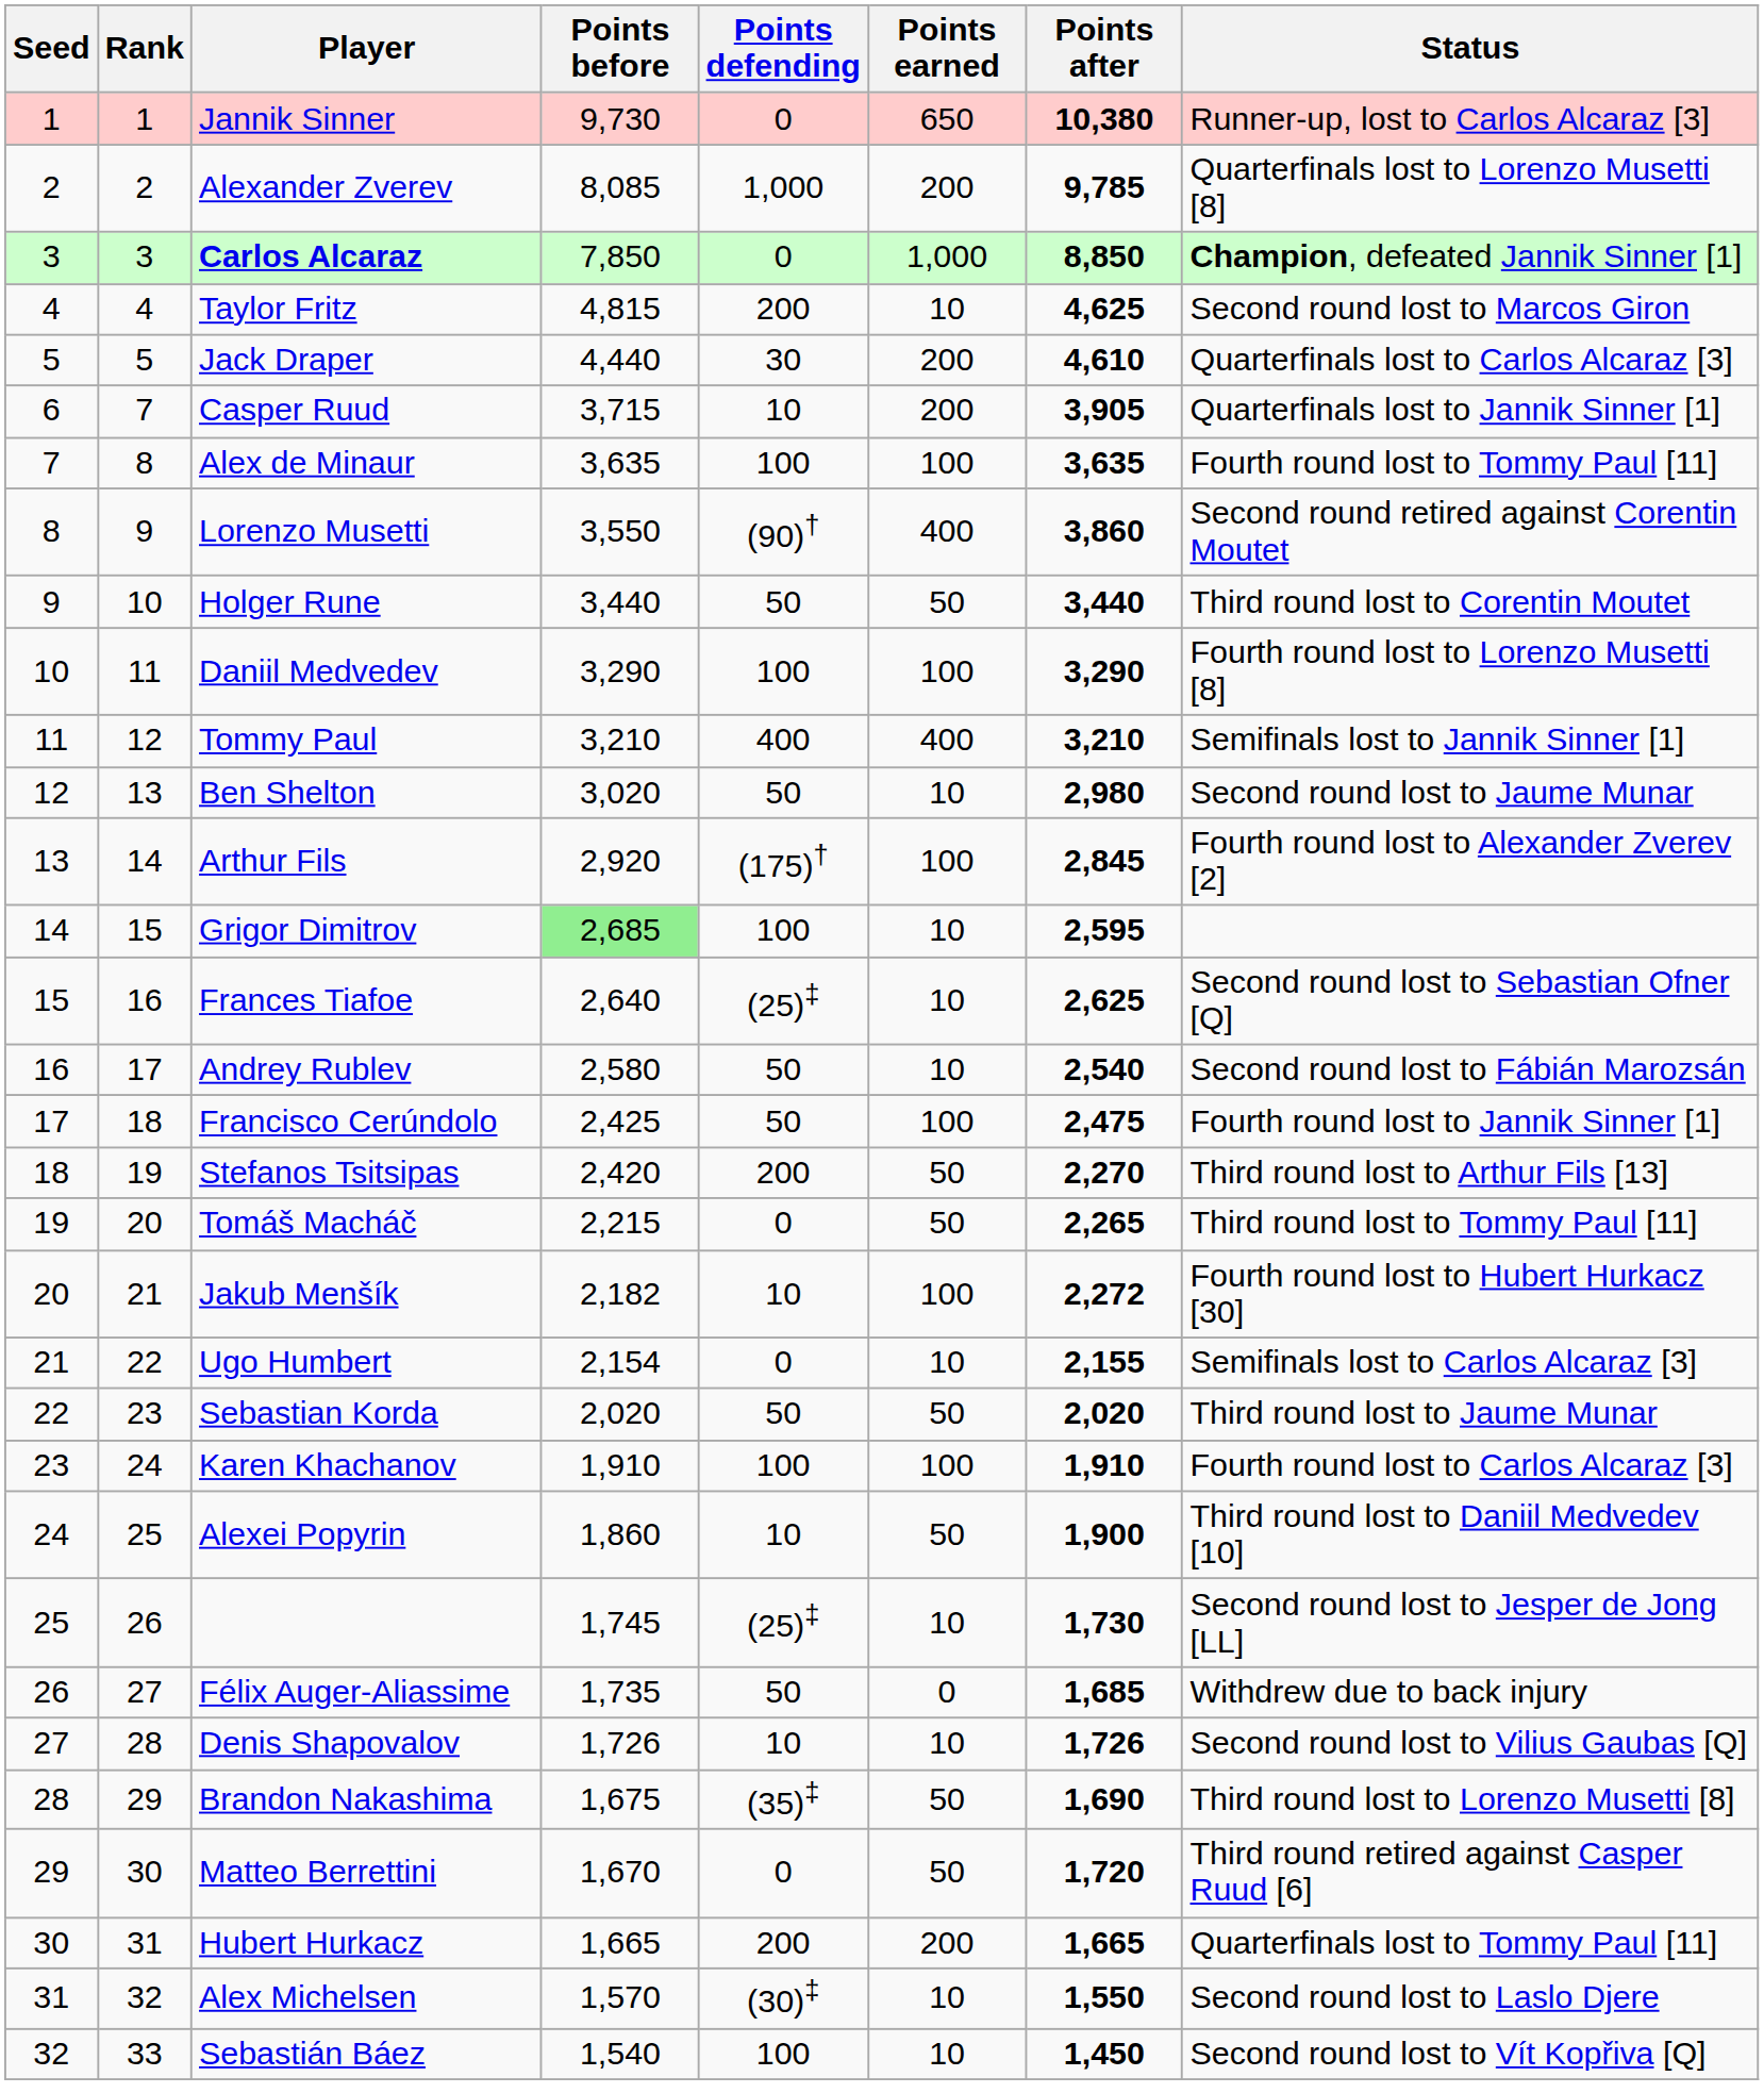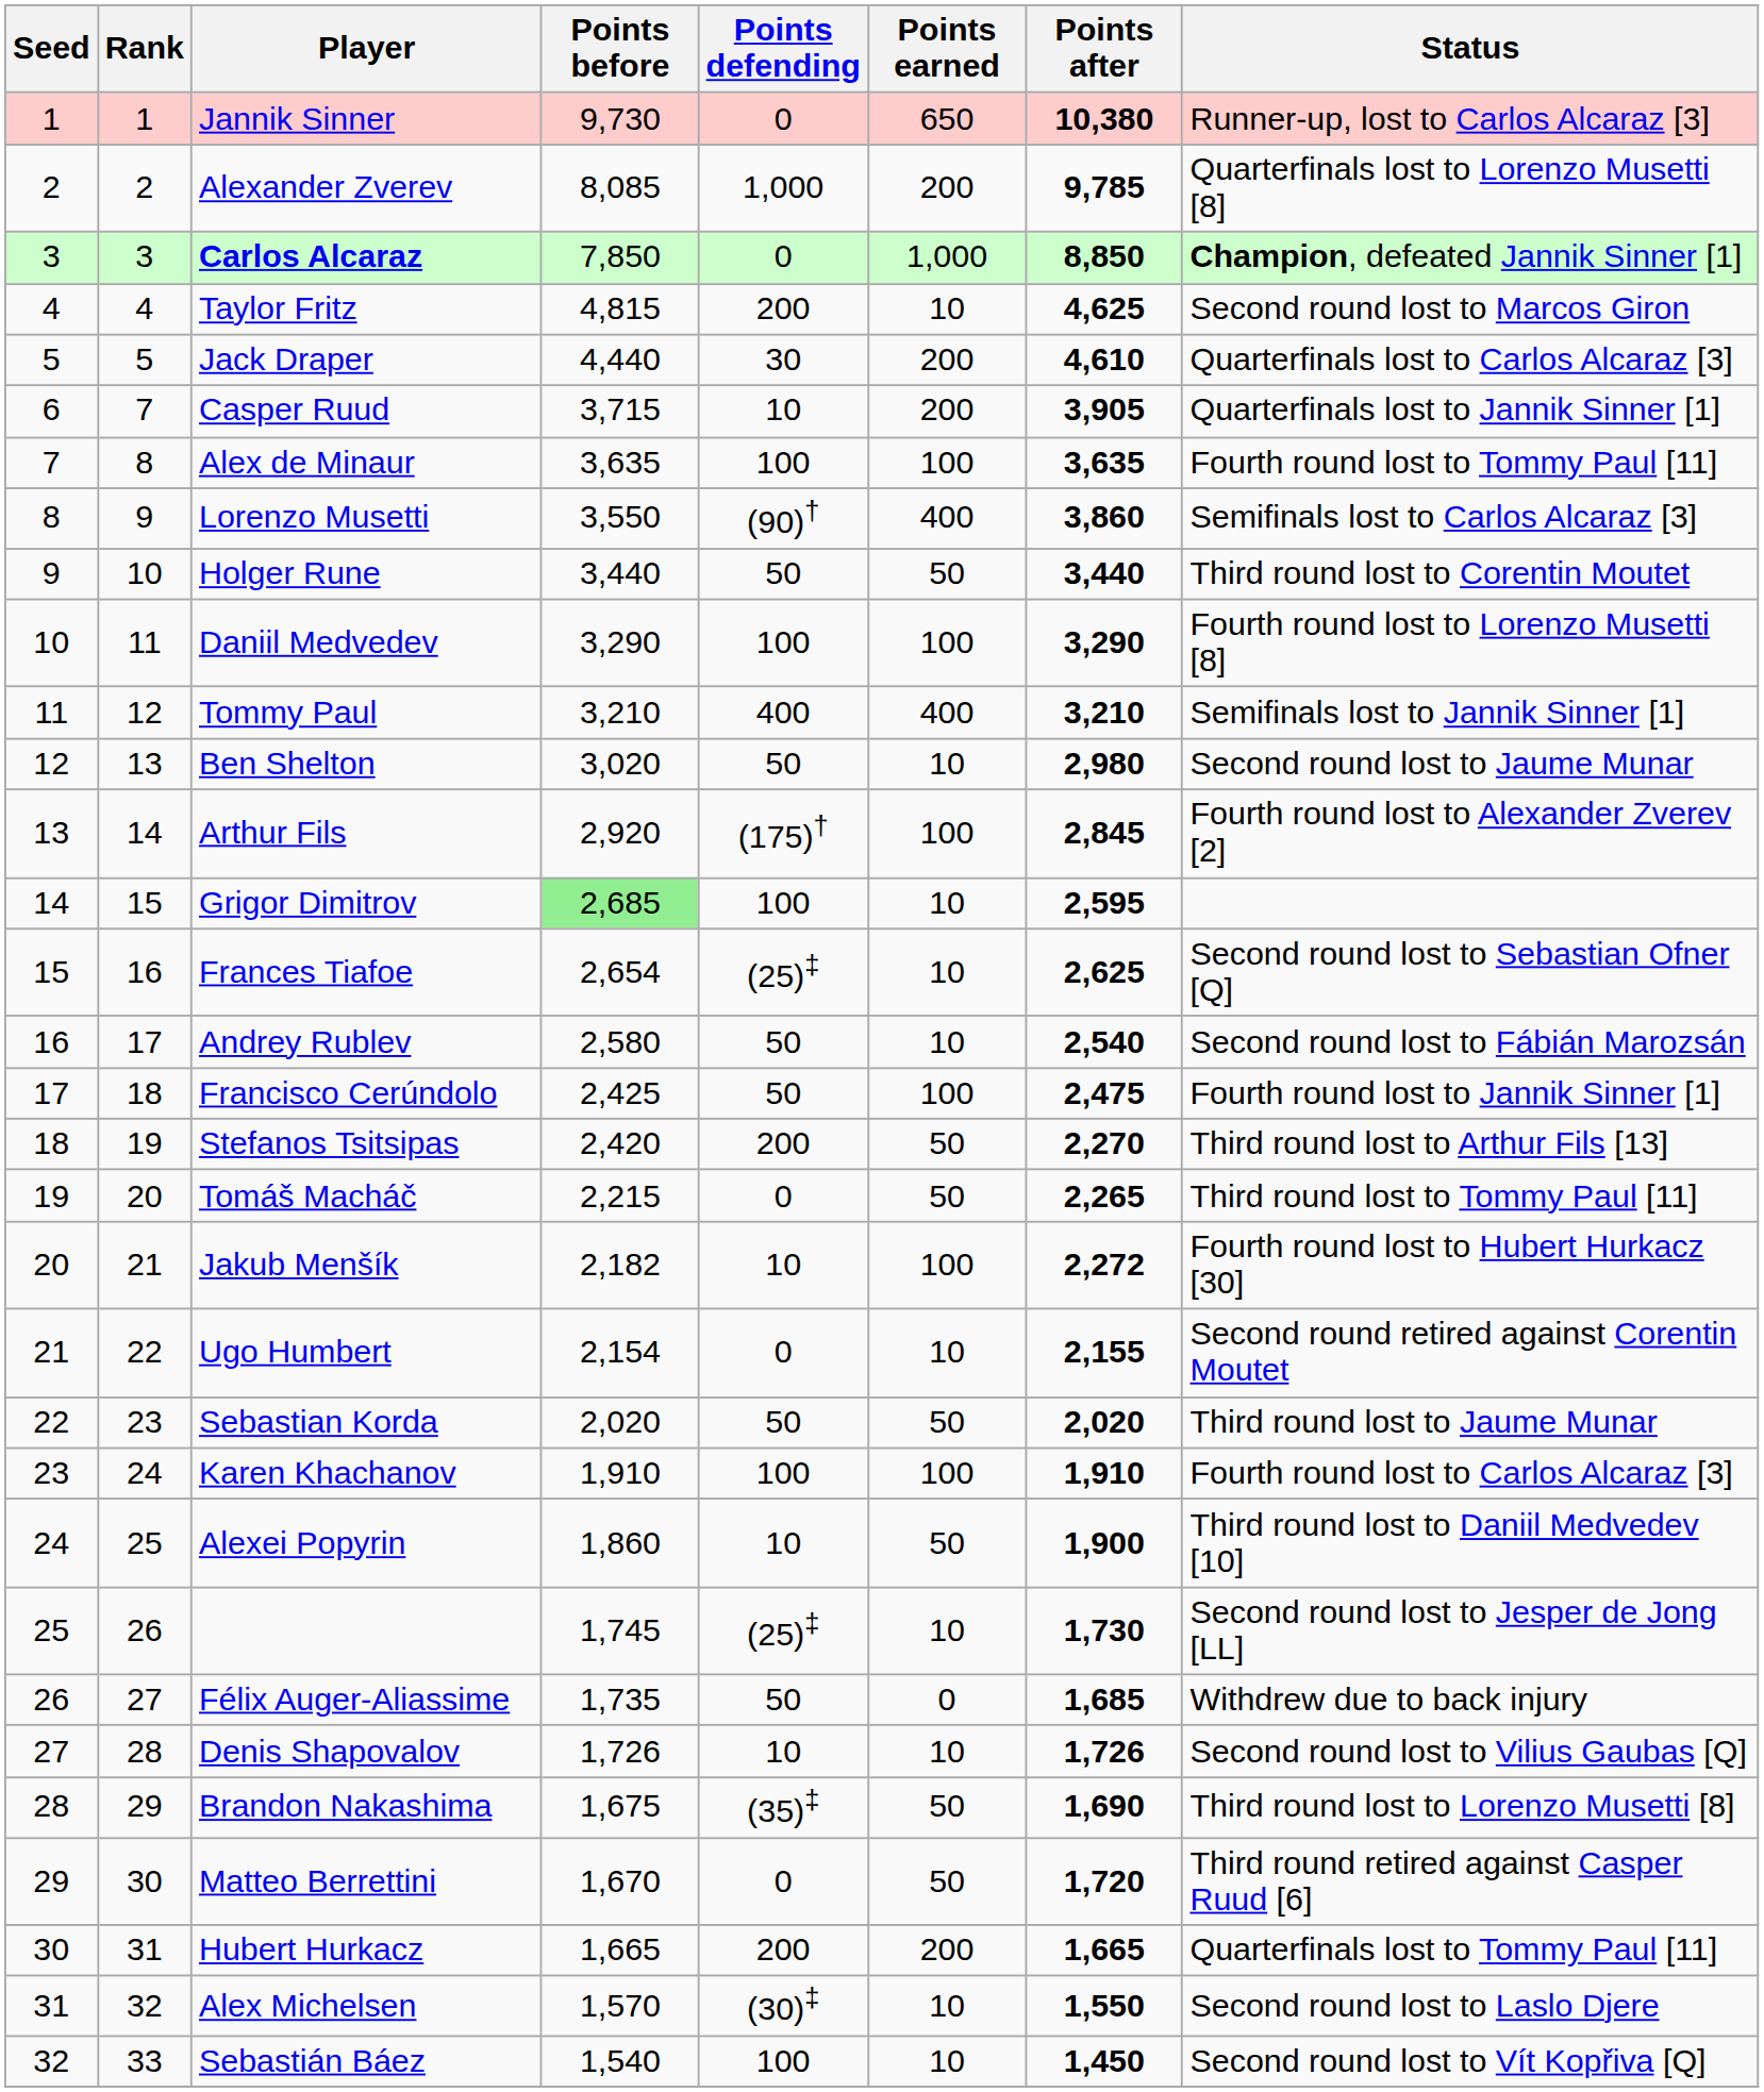Lorenzo Musetti | Status: Second round retired against Corentin Moutet -> Semifinals lost to Carlos Alcaraz [3]
Frances Tiafoe | Points before: 2,640 -> 2,654
Ugo Humbert | Status: Semifinals lost to Carlos Alcaraz [3] -> Second round retired against Corentin Moutet
